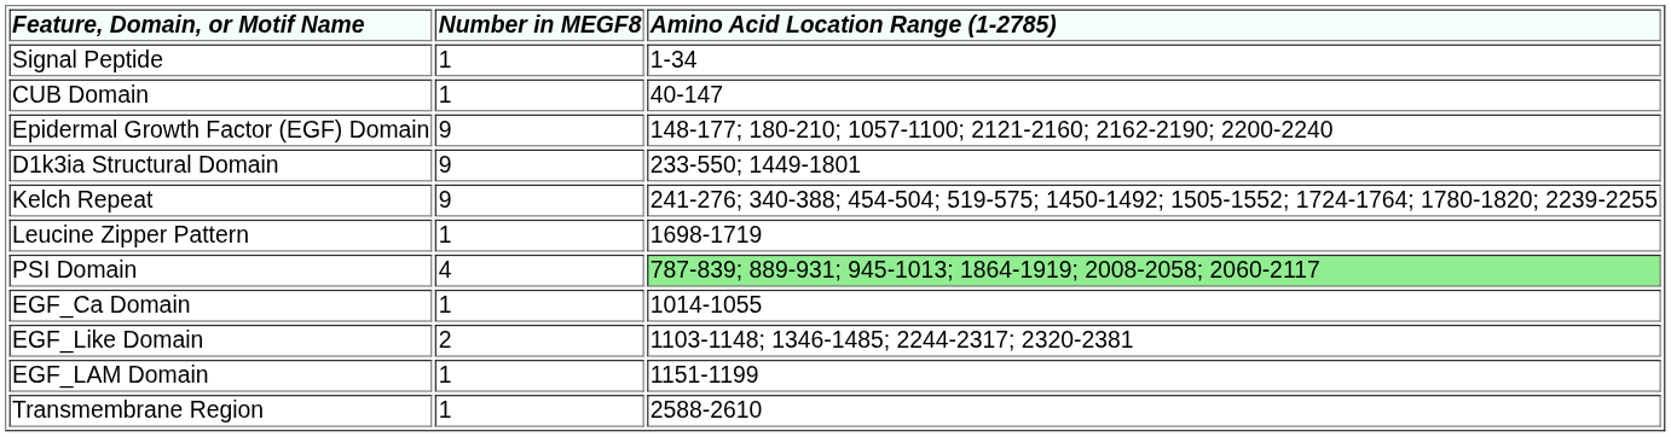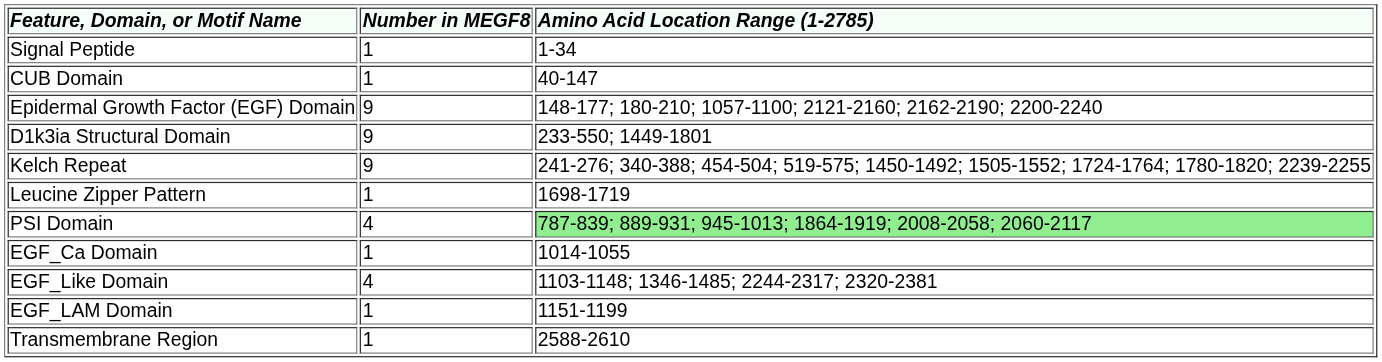EGF_Like Domain | Number in MEGF8: 2 -> 4
